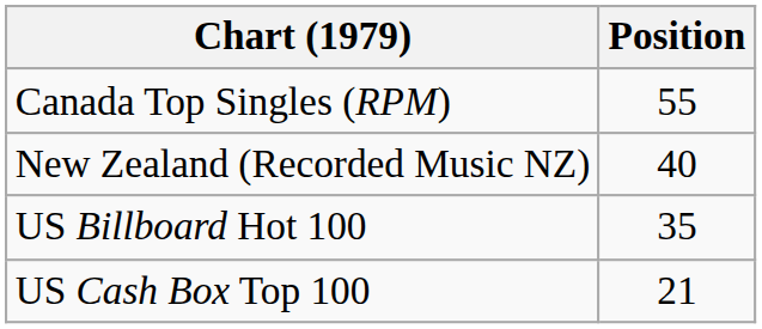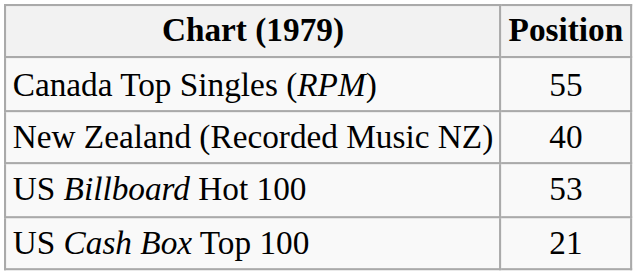US Billboard Hot 100 | Position: 35 -> 53
